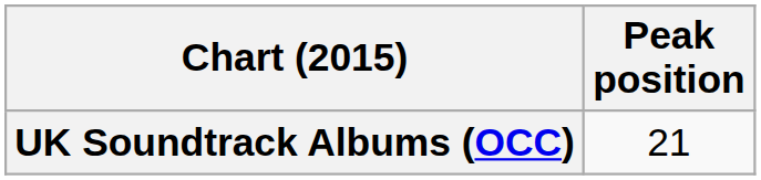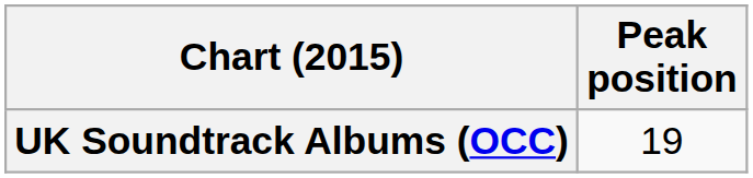UK Soundtrack Albums (OCC) | Peak position: 21 -> 19
